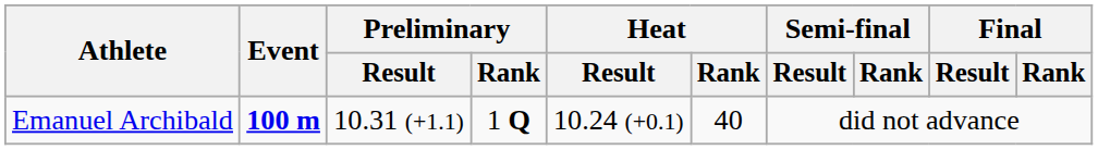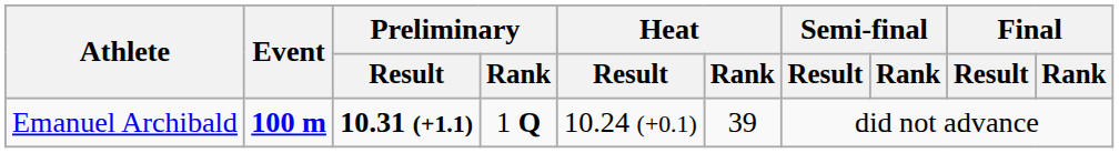Emanuel Archibald | Preliminary / Result: normal -> bold
Emanuel Archibald | Heat / Rank: 40 -> 39
